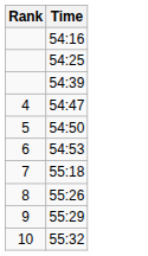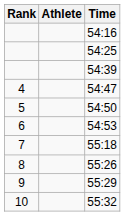+ column: Athlete
